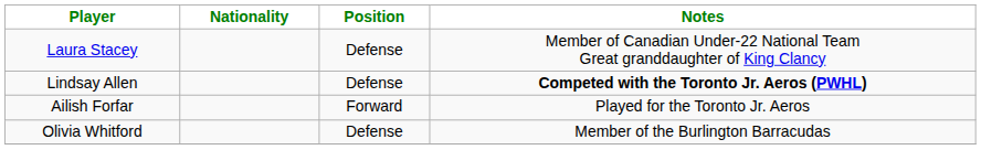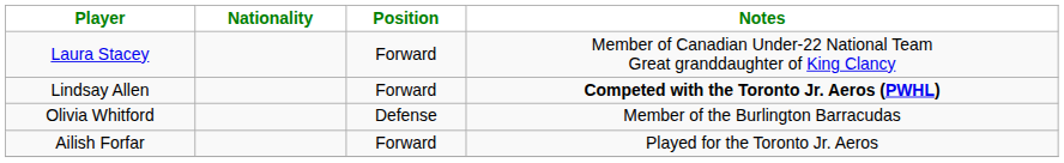Laura Stacey | Position: Defense -> Forward
Lindsay Allen | Position: Defense -> Forward
rows swapped: Olivia Whitford <-> Ailish Forfar
